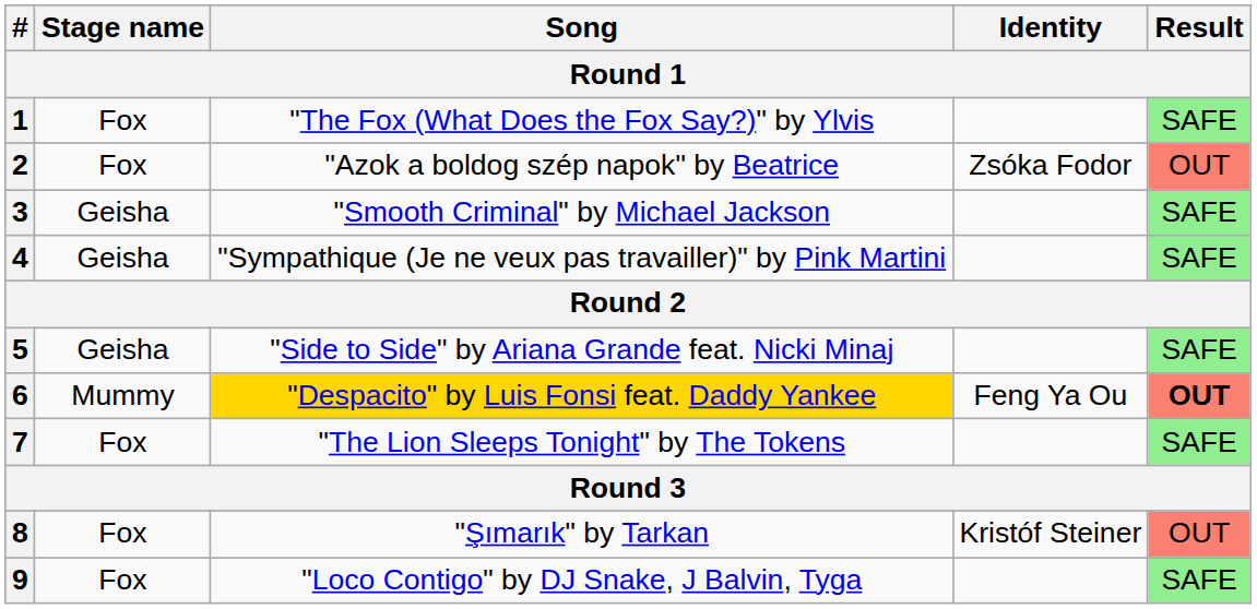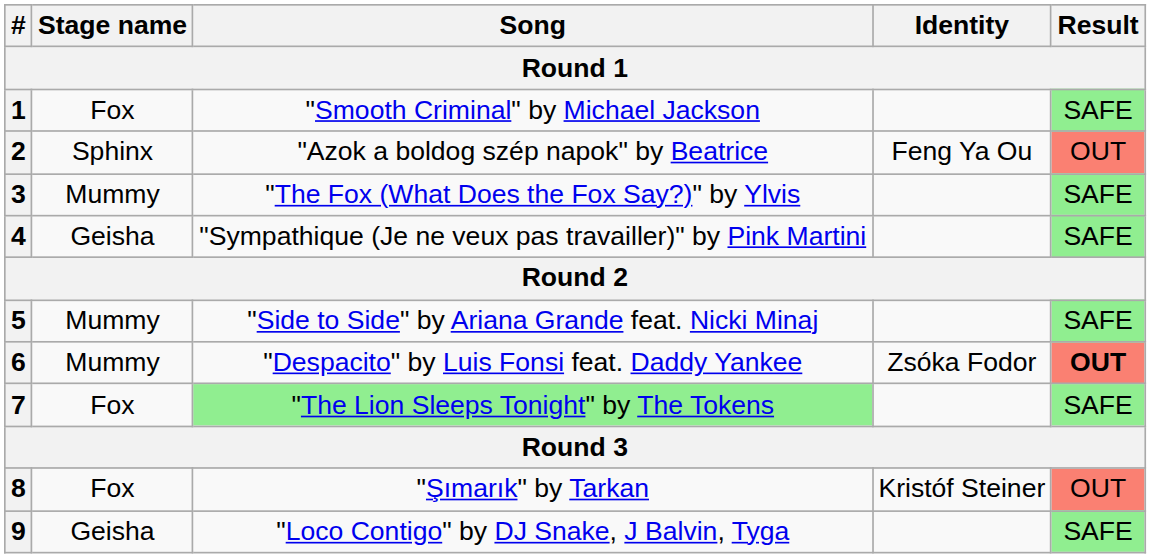1 | Song: "The Fox (What Does the Fox Say?)" by Ylvis -> "Smooth Criminal" by Michael Jackson
2 | Stage name: Fox -> Sphinx
2 | Identity: Zsóka Fodor -> Feng Ya Ou
3 | Stage name: Geisha -> Mummy
3 | Song: "Smooth Criminal" by Michael Jackson -> "The Fox (What Does the Fox Say?)" by Ylvis
5 | Stage name: Geisha -> Mummy
6 | Song: gold background -> no background
6 | Identity: Feng Ya Ou -> Zsóka Fodor
7 | Song: no background -> lightgreen background
9 | Stage name: Fox -> Geisha
